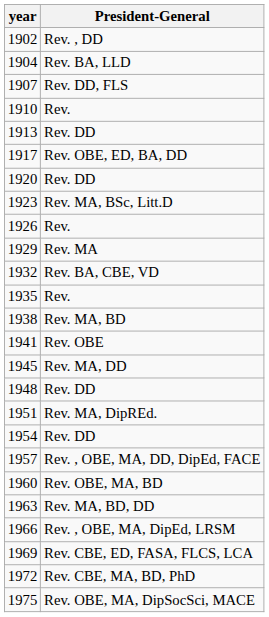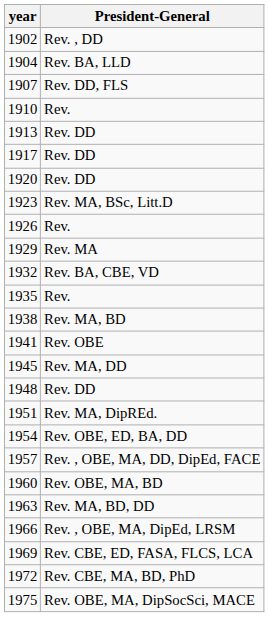1917 | President-General: Rev. OBE, ED, BA, DD -> Rev. DD
1954 | President-General: Rev. DD -> Rev. OBE, ED, BA, DD
